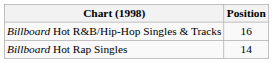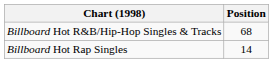Billboard Hot R&B/Hip-Hop Singles & Tracks | Position: 16 -> 68
